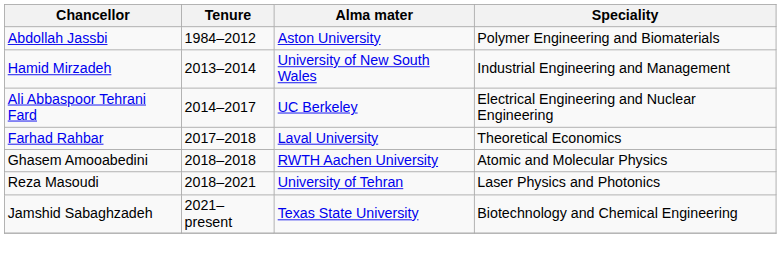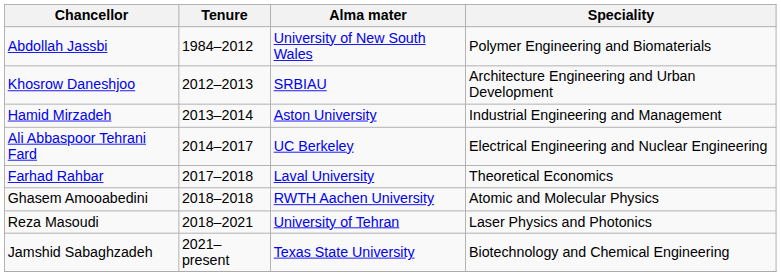Abdollah Jassbi | Alma mater: Aston University -> University of New South Wales
+ row: Khosrow Daneshjoo | 2012–2013 | SRBIAU | Architecture Engineering and Urban Development
Hamid Mirzadeh | Alma mater: University of New South Wales -> Aston University
